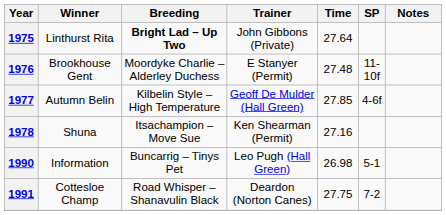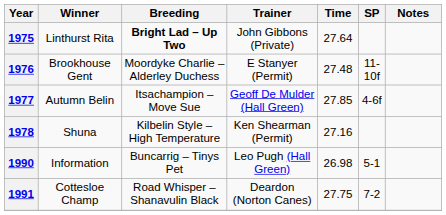1977 | Breeding: Kilbelin Style – High Temperature -> Itsachampion – Move Sue
1978 | Breeding: Itsachampion – Move Sue -> Kilbelin Style – High Temperature
